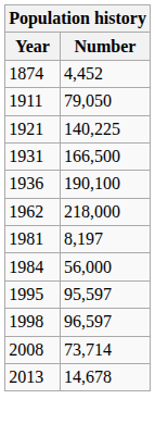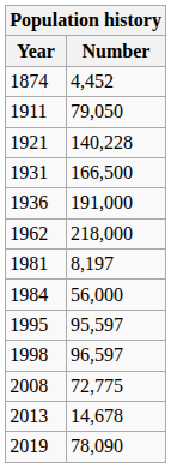1921 | Number: 140,225 -> 140,228
1936 | Number: 190,100 -> 191,000
2008 | Number: 73,714 -> 72,775
+ row: 2019 | 78,090
